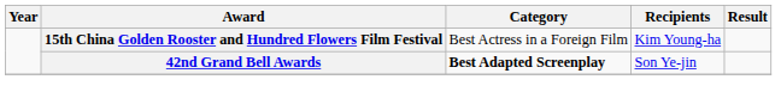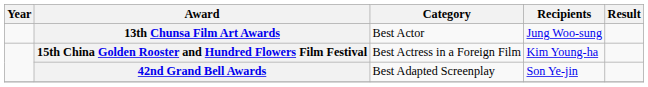+ row: 13th Chunsa Film Art Awards | Best Actor | Jung Woo-sung
42nd Grand Bell Awards | Category: bold -> normal
